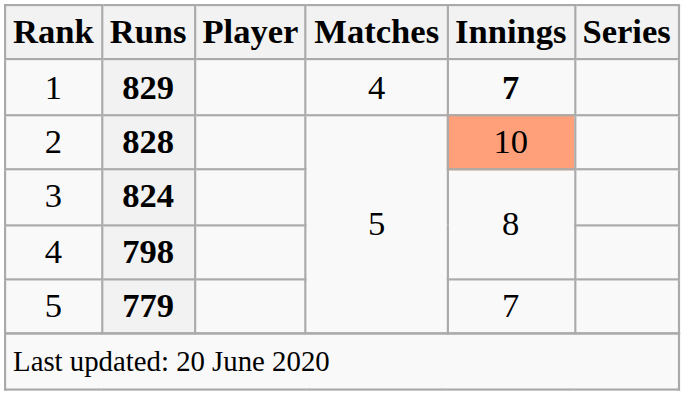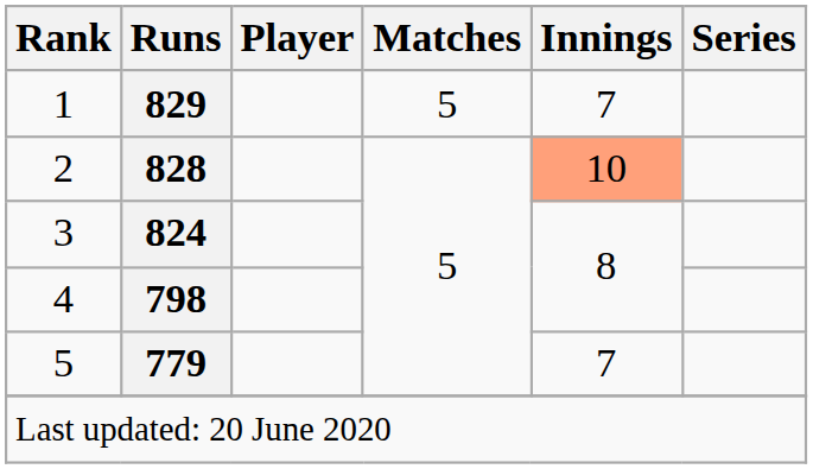1 | Matches: 4 -> 5
1 | Innings: bold -> normal
